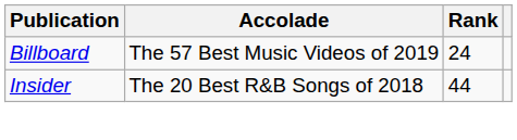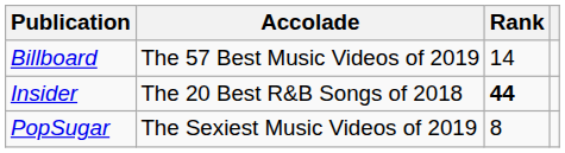Billboard | Rank: 24 -> 14
Insider | Rank: normal -> bold
+ row: PopSugar | The Sexiest Music Videos of 2019 | 8
